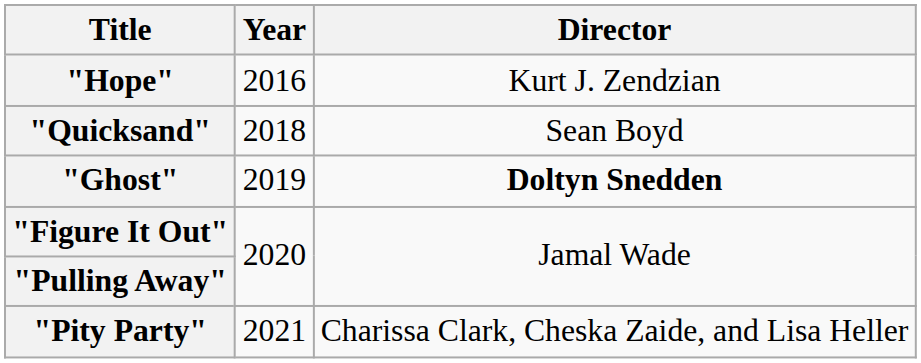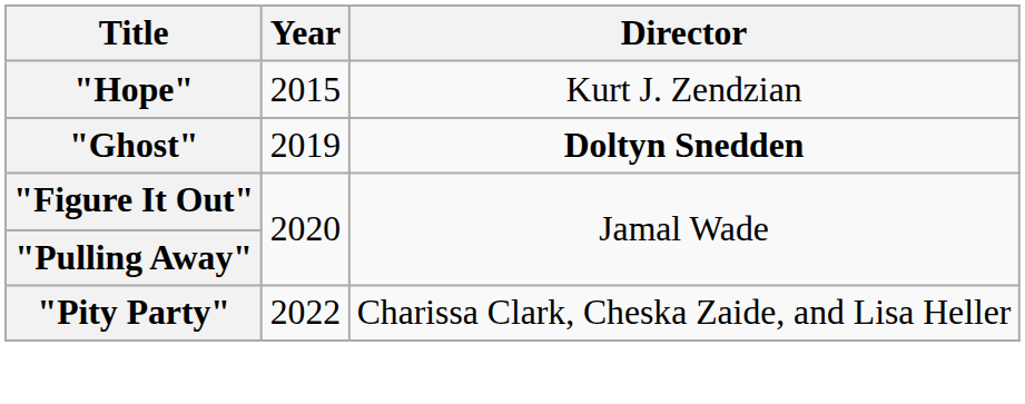"Hope" | Year: 2016 -> 2015
- row: "Quicksand" | 2018 | Sean Boyd
"Pity Party" | Year: 2021 -> 2022
